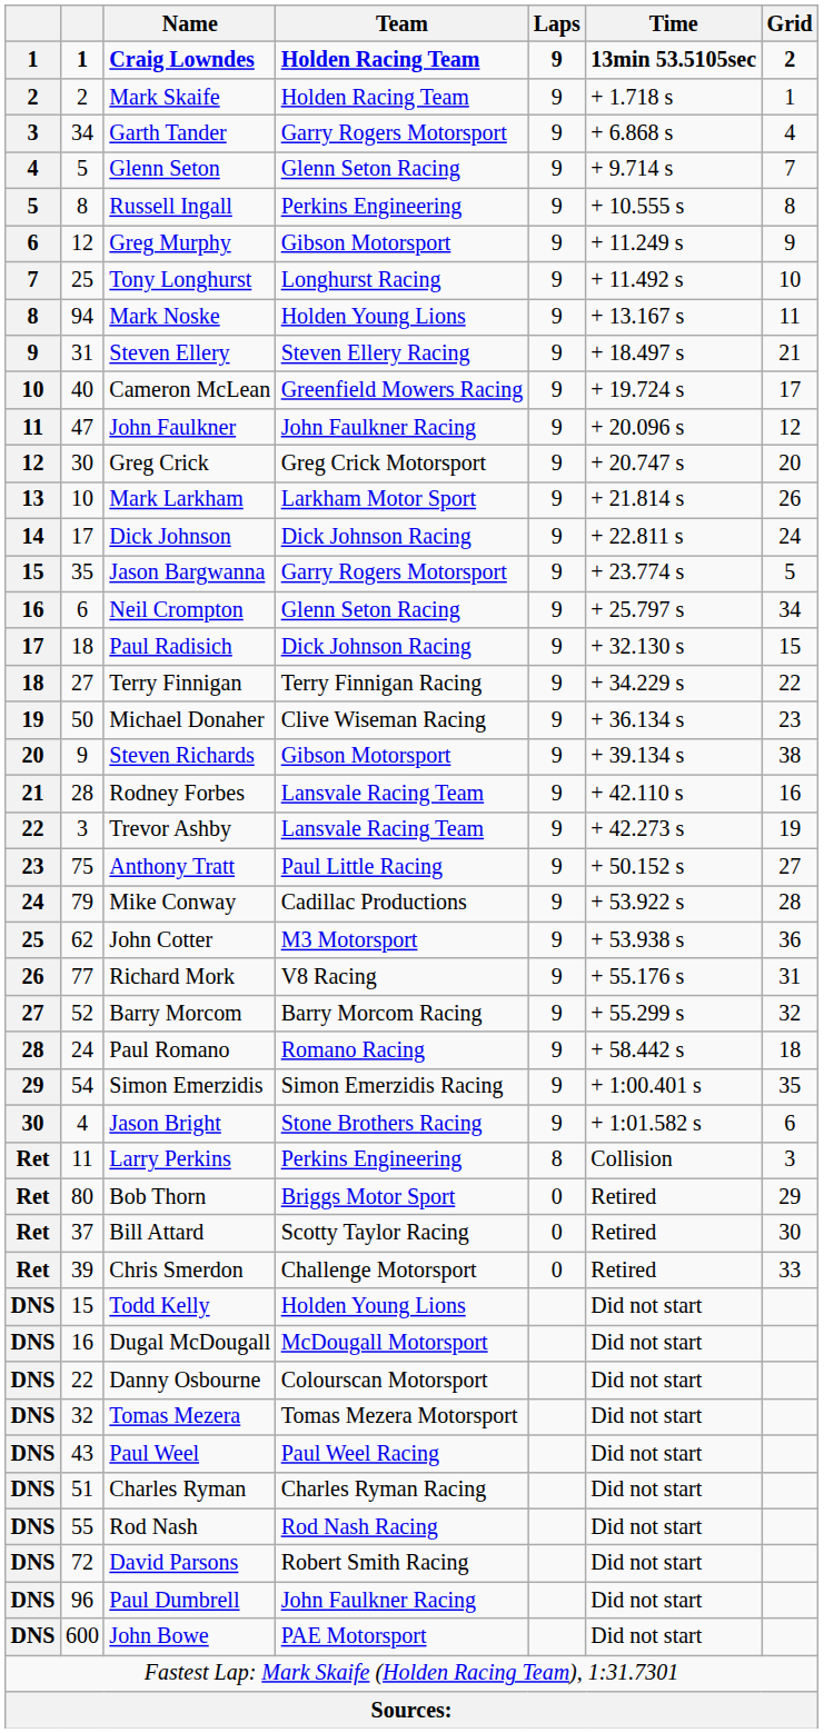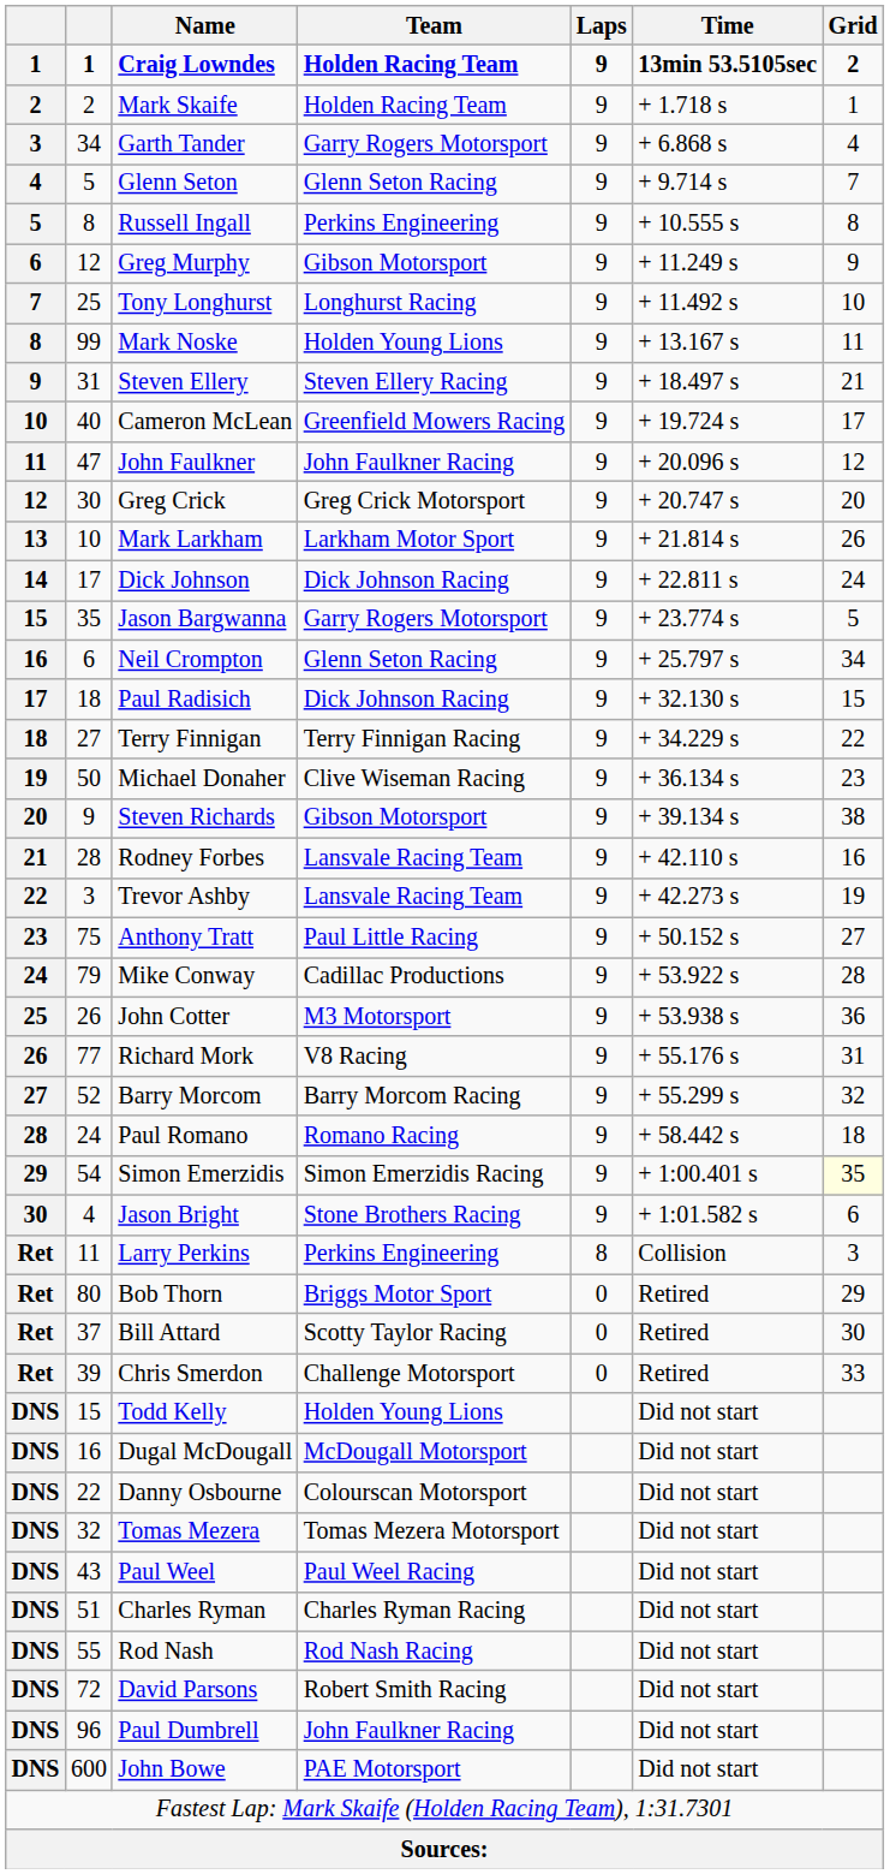Mark Noske | column 2: 94 -> 99
John Cotter | column 2: 62 -> 26
Simon Emerzidis | Grid: no background -> lightyellow background
